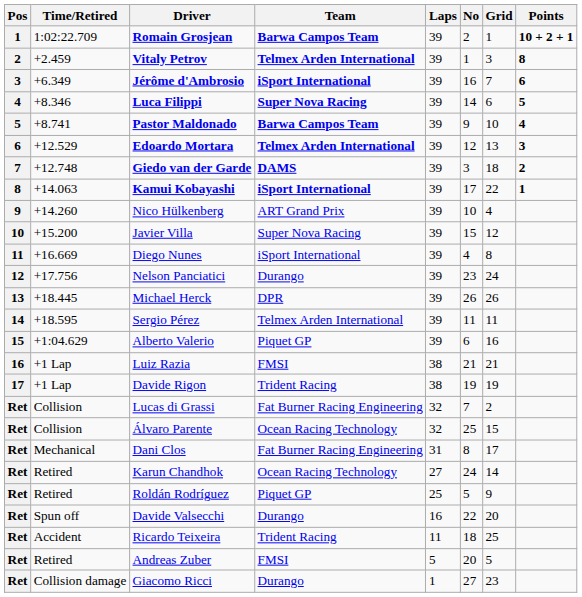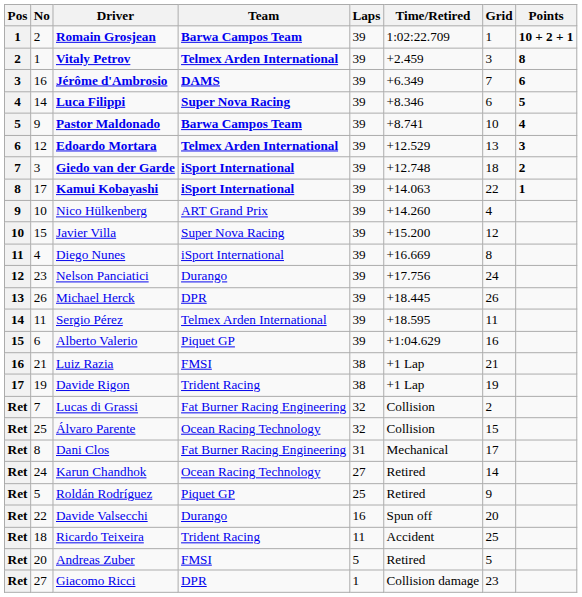columns swapped: No <-> Time/Retired
Jérôme d'Ambrosio | Team: iSport International -> DAMS
Giedo van der Garde | Team: DAMS -> iSport International
Giacomo Ricci | Team: Durango -> DPR
